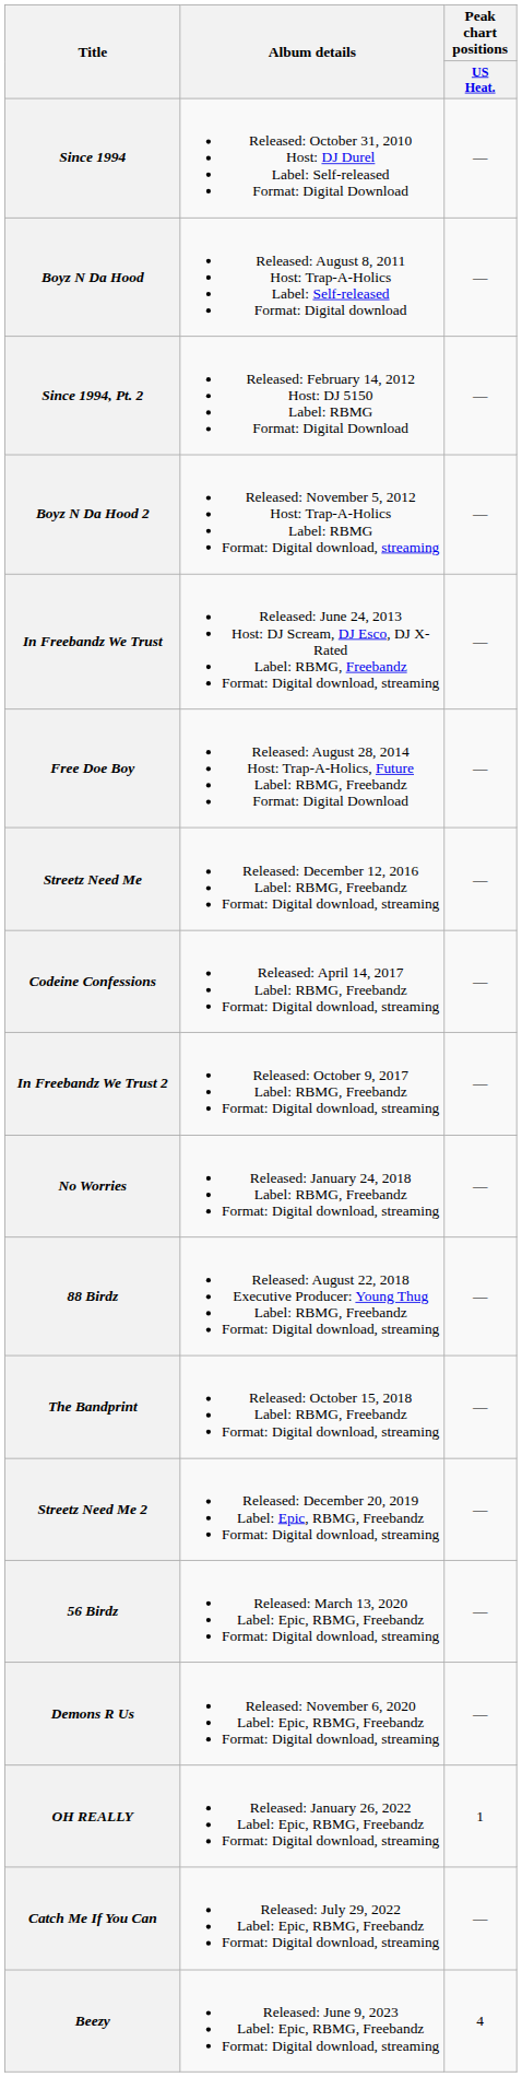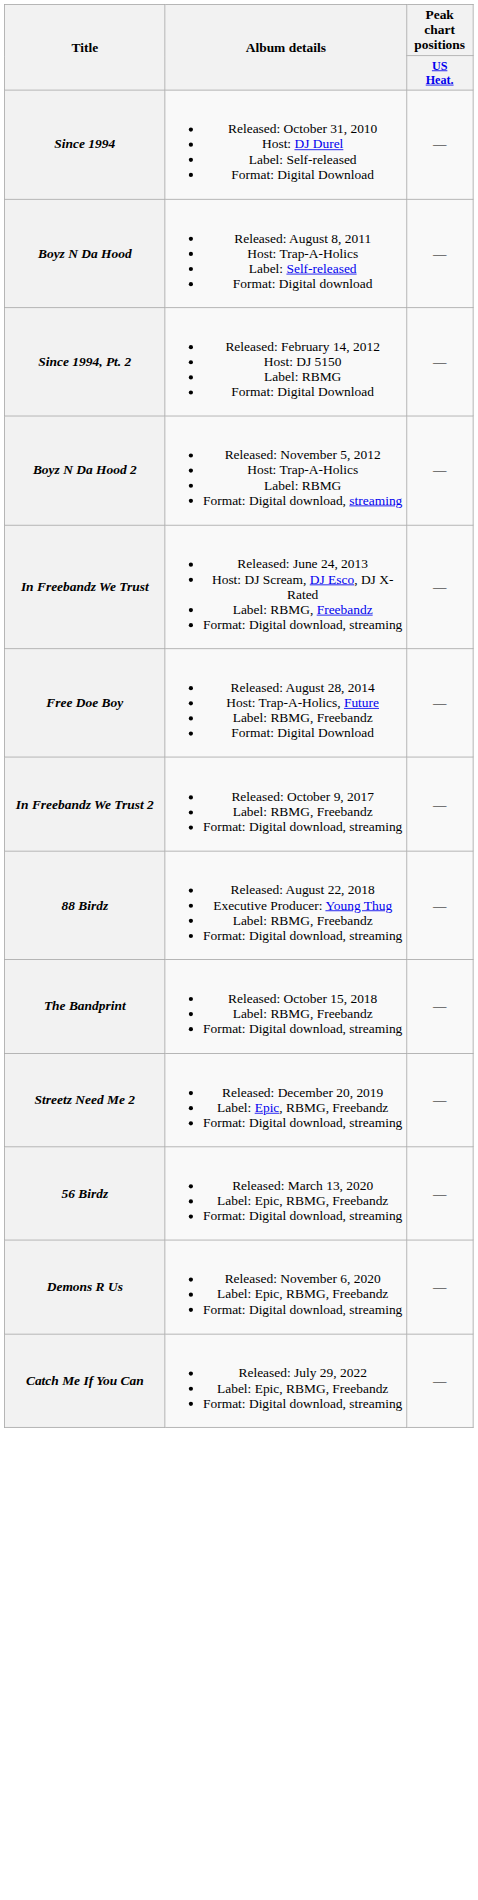- row: Streetz Need Me | Released: December 12, 2016 Label: RBMG, Freebandz Format: Digital download, streaming | —
- row: Codeine Confessions | Released: April 14, 2017 Label: RBMG, Freebandz Format: Digital download, streaming | —
- row: No Worries | Released: January 24, 2018 Label: RBMG, Freebandz Format: Digital download, streaming | —
- row: OH REALLY | Released: January 26, 2022 Label: Epic, RBMG, Freebandz Format: Digital download, streaming | 1
- row: Beezy | Released: June 9, 2023 Label: Epic, RBMG, Freebandz Format: Digital download, streaming | 4
